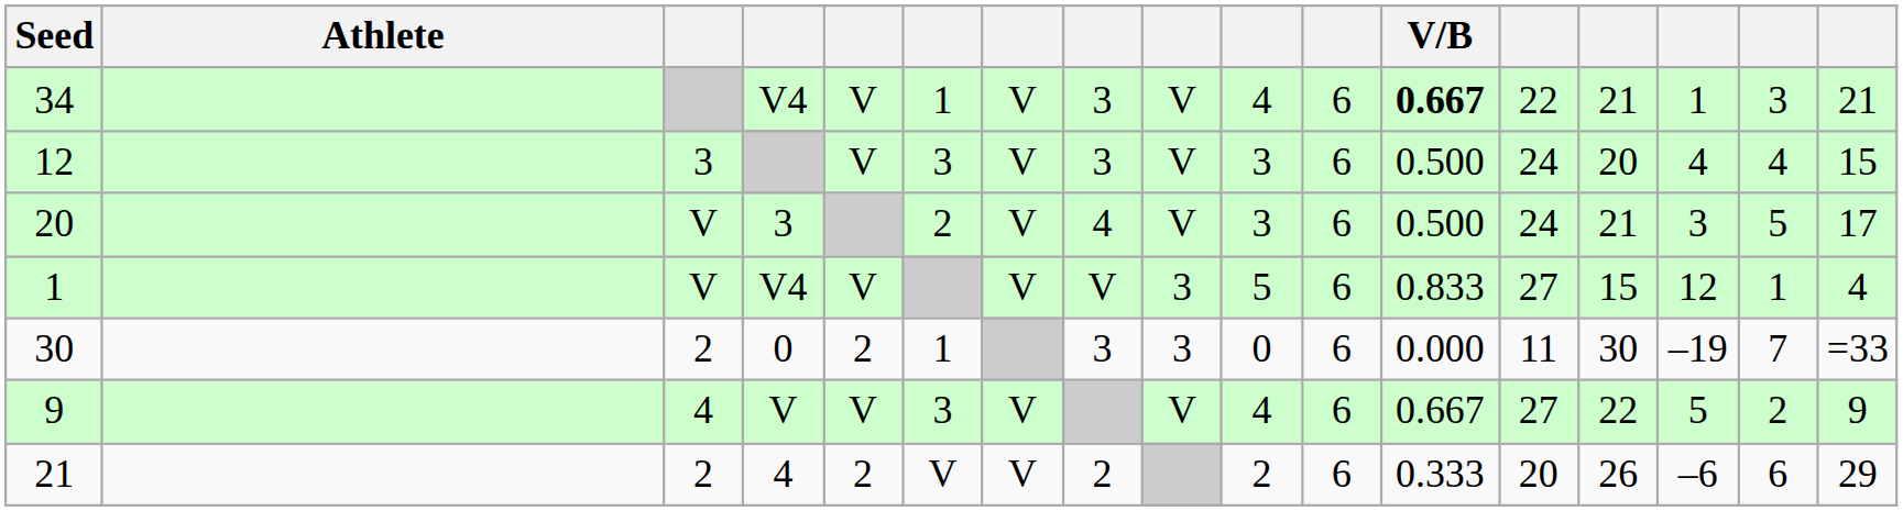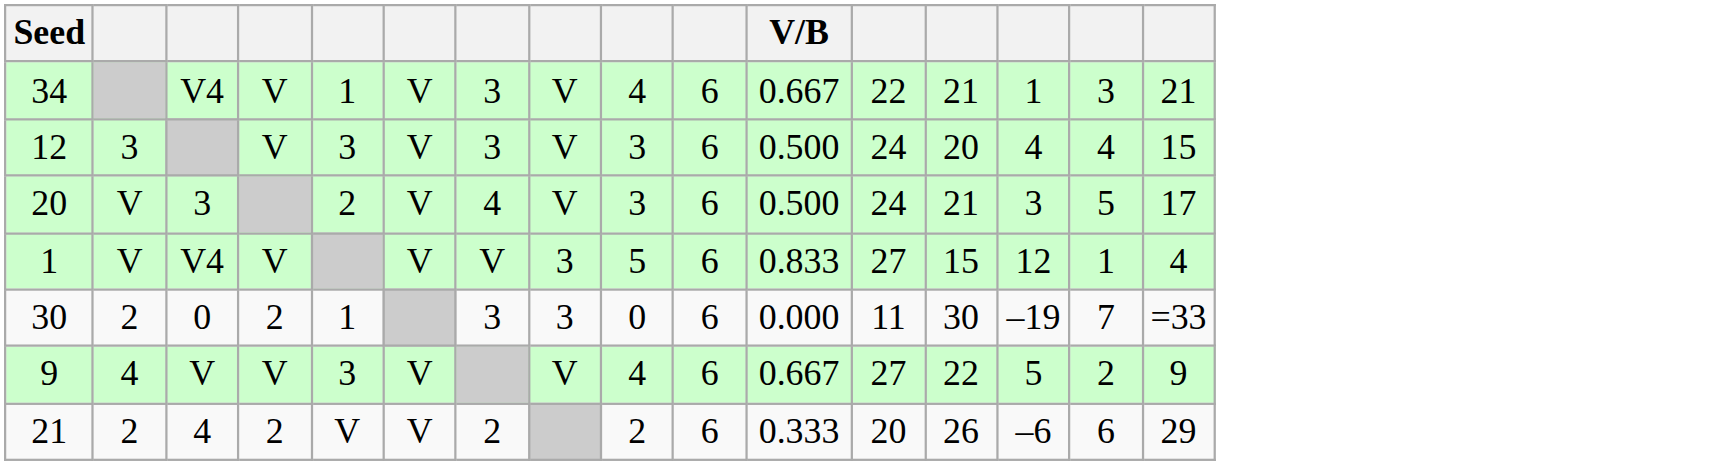- column: Athlete
34 | V/B: bold -> normal
